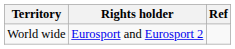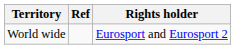columns swapped: Rights holder <-> Ref
